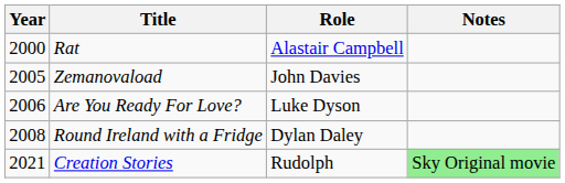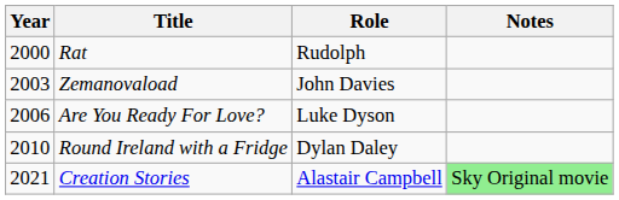Rat | Role: Alastair Campbell -> Rudolph
Zemanovaload | Year: 2005 -> 2003
Round Ireland with a Fridge | Year: 2008 -> 2010
Creation Stories | Role: Rudolph -> Alastair Campbell
